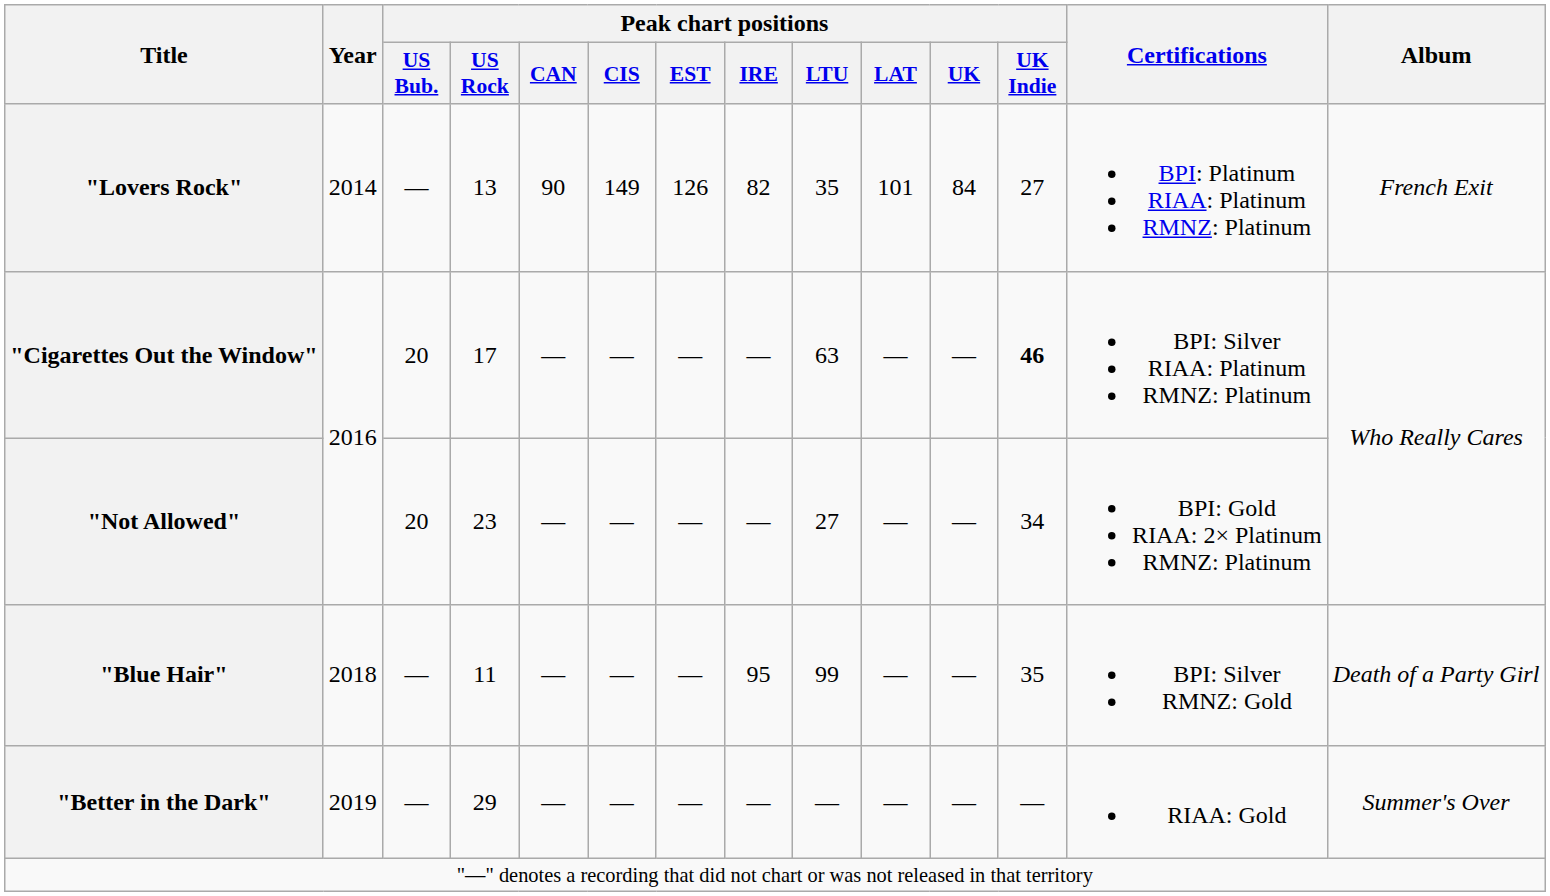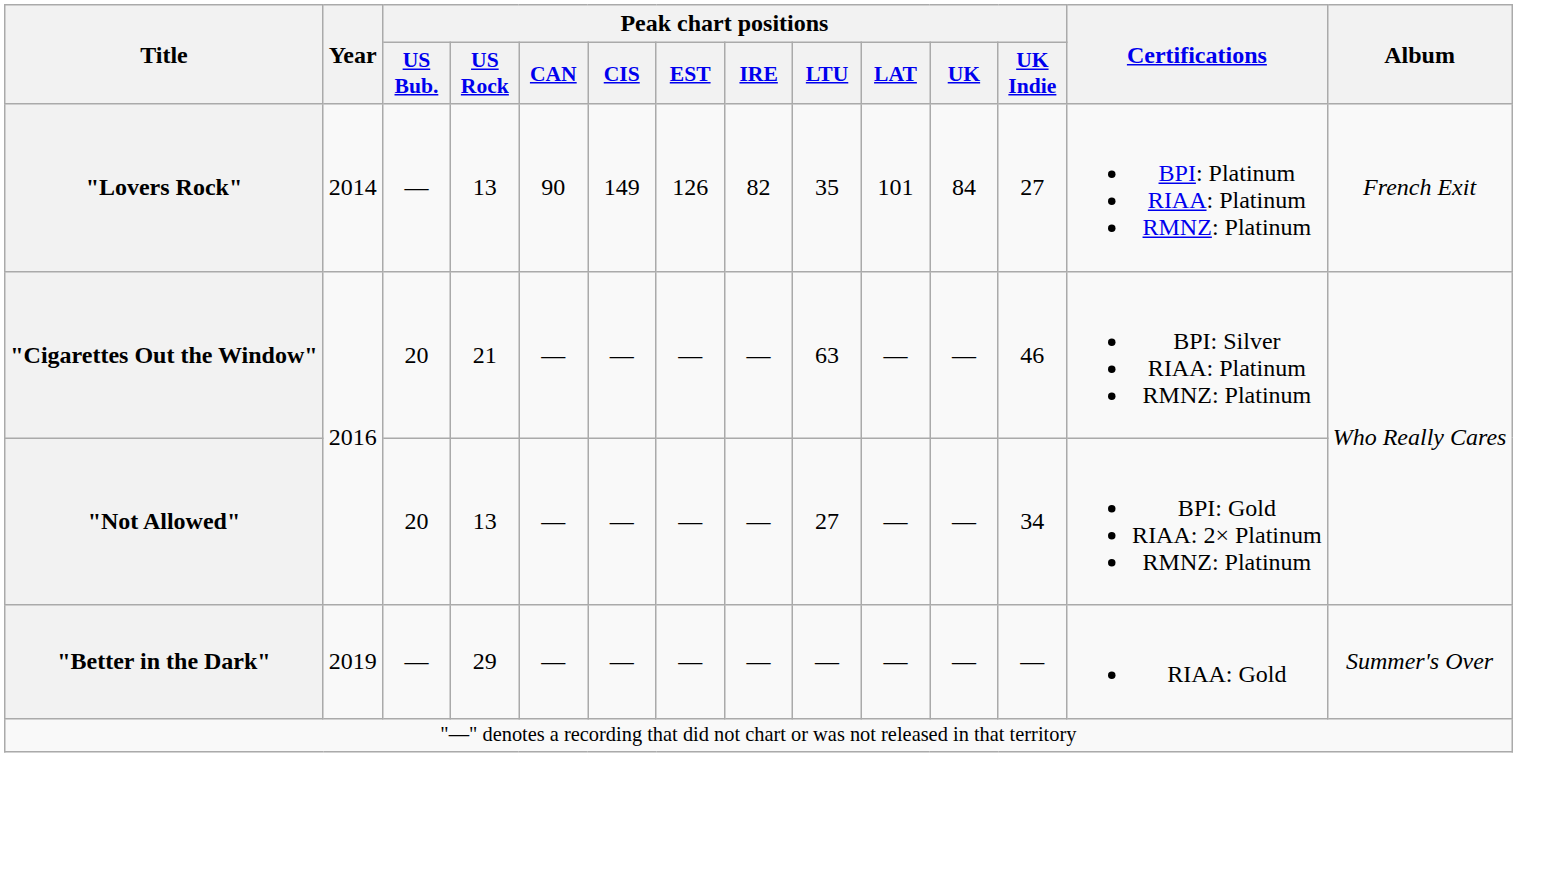"Cigarettes Out the Window" | Peak chart positions / US Rock: 17 -> 21
"Cigarettes Out the Window" | Peak chart positions / UK Indie: bold -> normal
"Not Allowed" | Peak chart positions / US Rock: 23 -> 13
- row: "Blue Hair" | 2018 | — | 11 | — | — | — | 95 | 99 | — | — | 35 | BPI: Silver RMNZ: Gold | Death of a Party Girl
